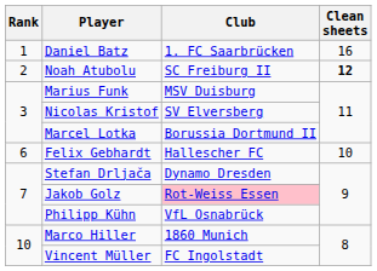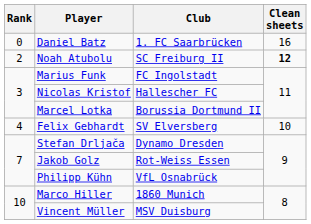Daniel Batz | Rank: 1 -> 0
Marius Funk | Club: MSV Duisburg -> FC Ingolstadt
Nicolas Kristof | Club: SV Elversberg -> Hallescher FC
Felix Gebhardt | Rank: 6 -> 4
Felix Gebhardt | Club: Hallescher FC -> SV Elversberg
Jakob Golz | Club: pink background -> no background
Vincent Müller | Club: FC Ingolstadt -> MSV Duisburg
